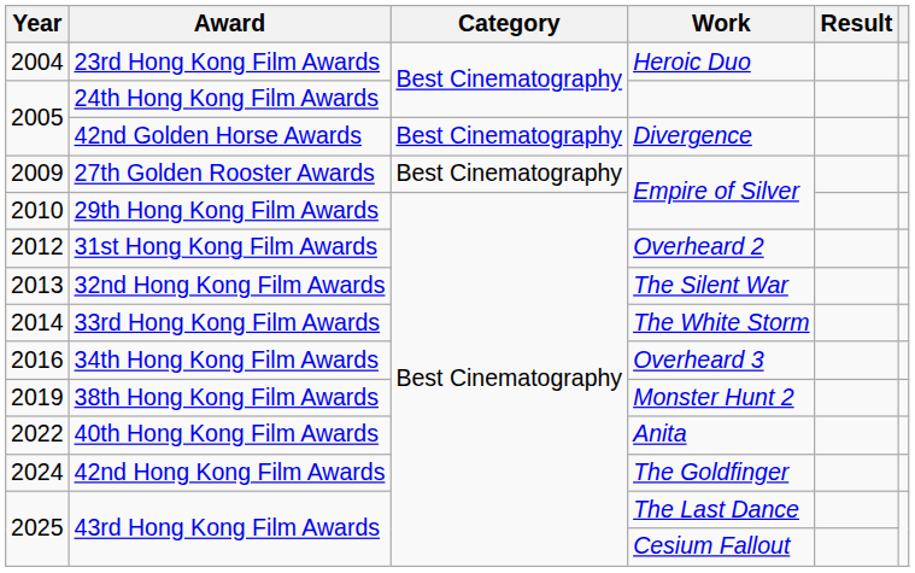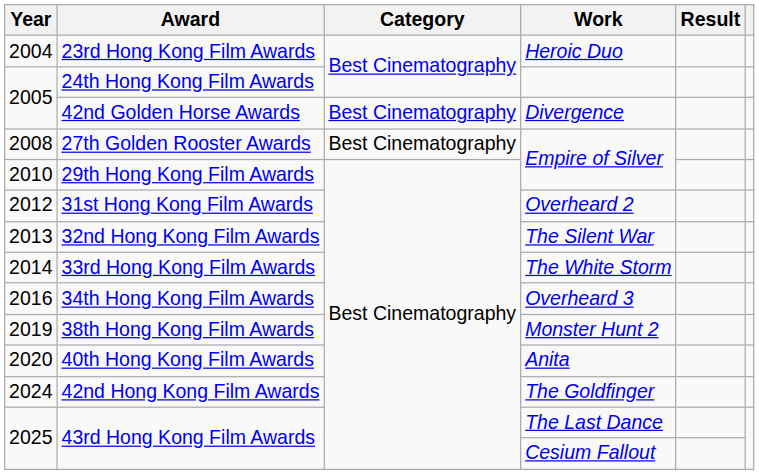27th Golden Rooster Awards | Year: 2009 -> 2008
40th Hong Kong Film Awards | Year: 2022 -> 2020
